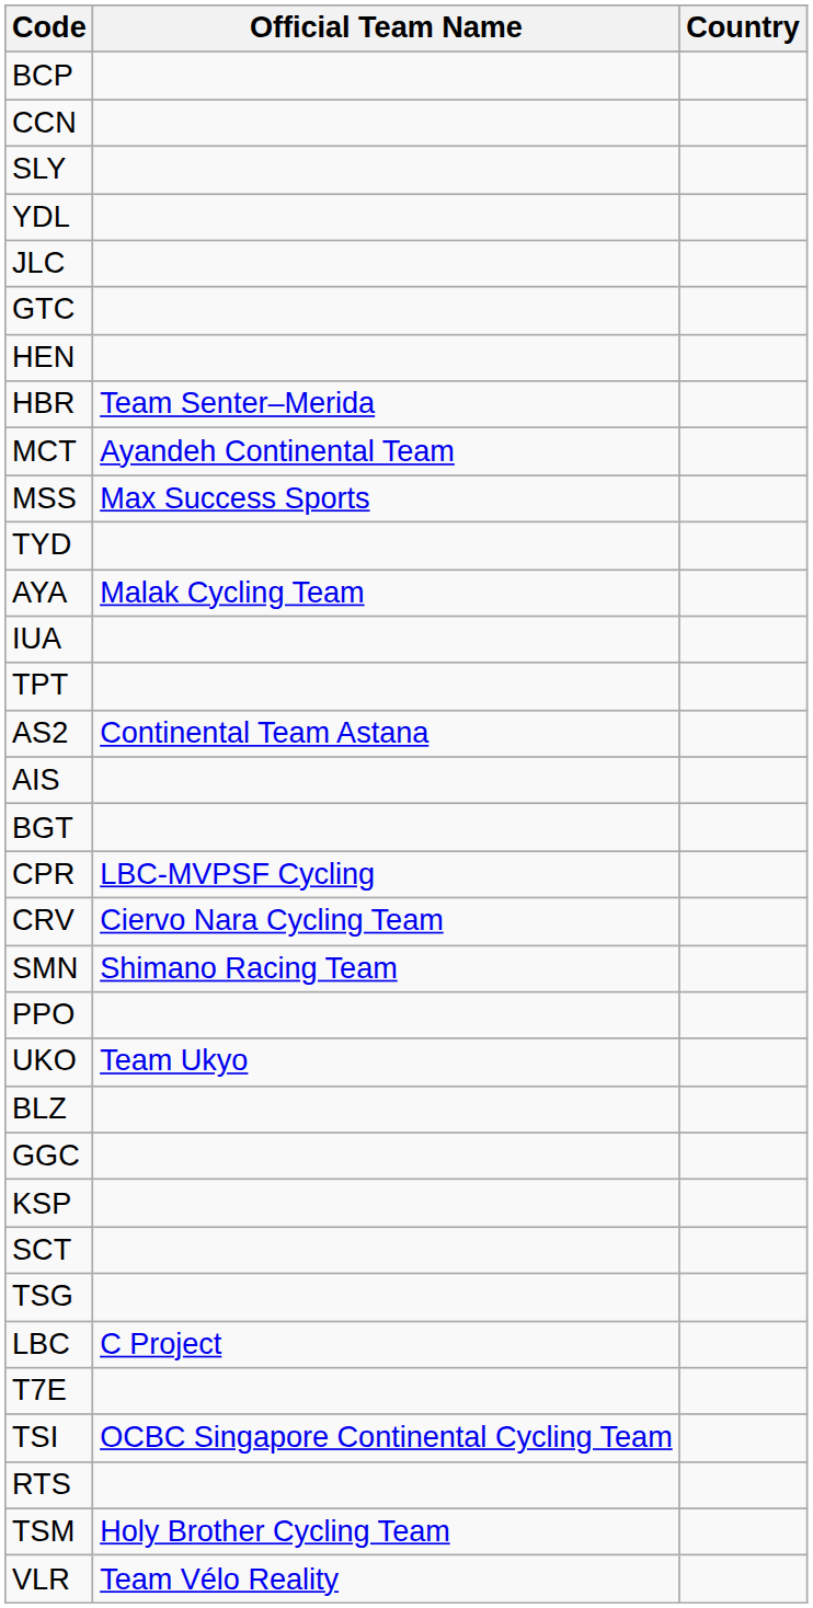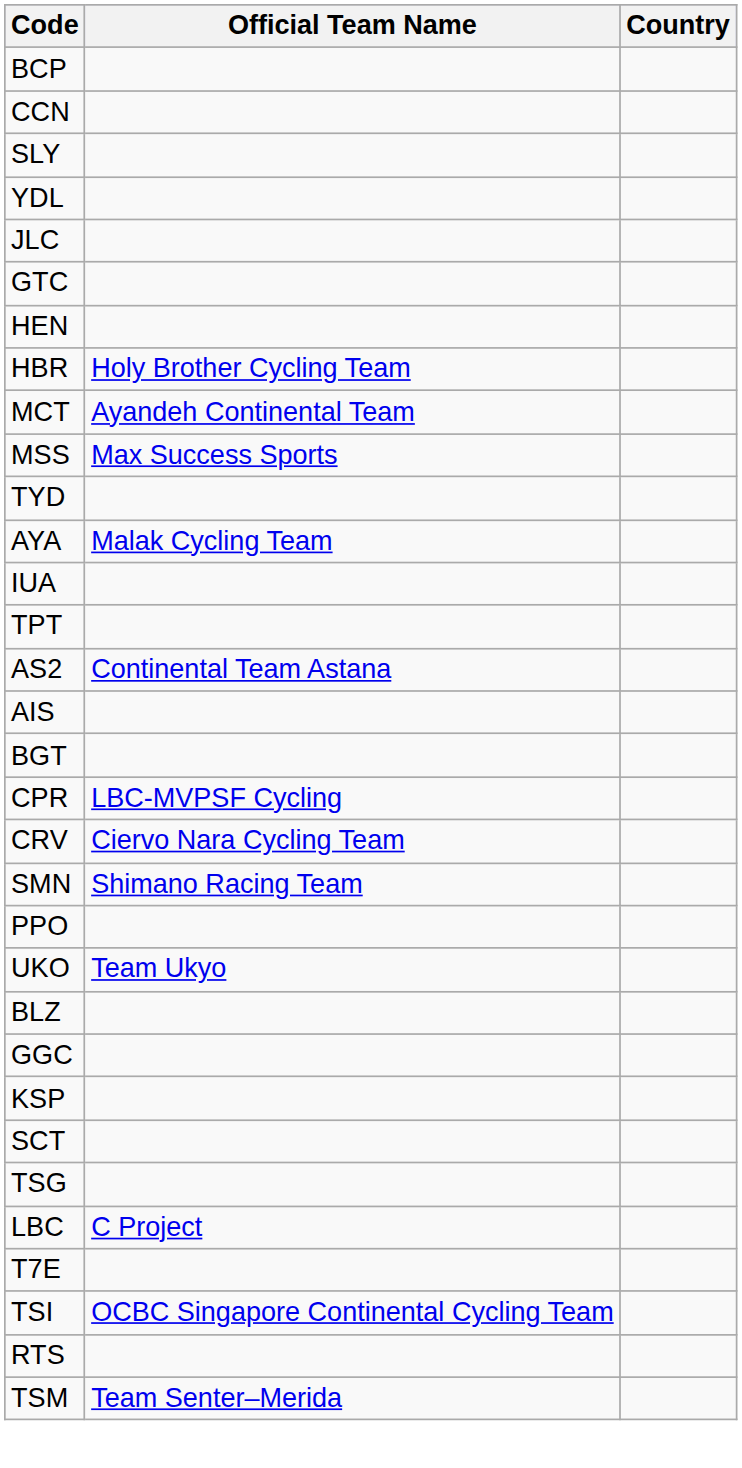HBR | Official Team Name: Team Senter–Merida -> Holy Brother Cycling Team
TSM | Official Team Name: Holy Brother Cycling Team -> Team Senter–Merida
- row: VLR | Team Vélo Reality
